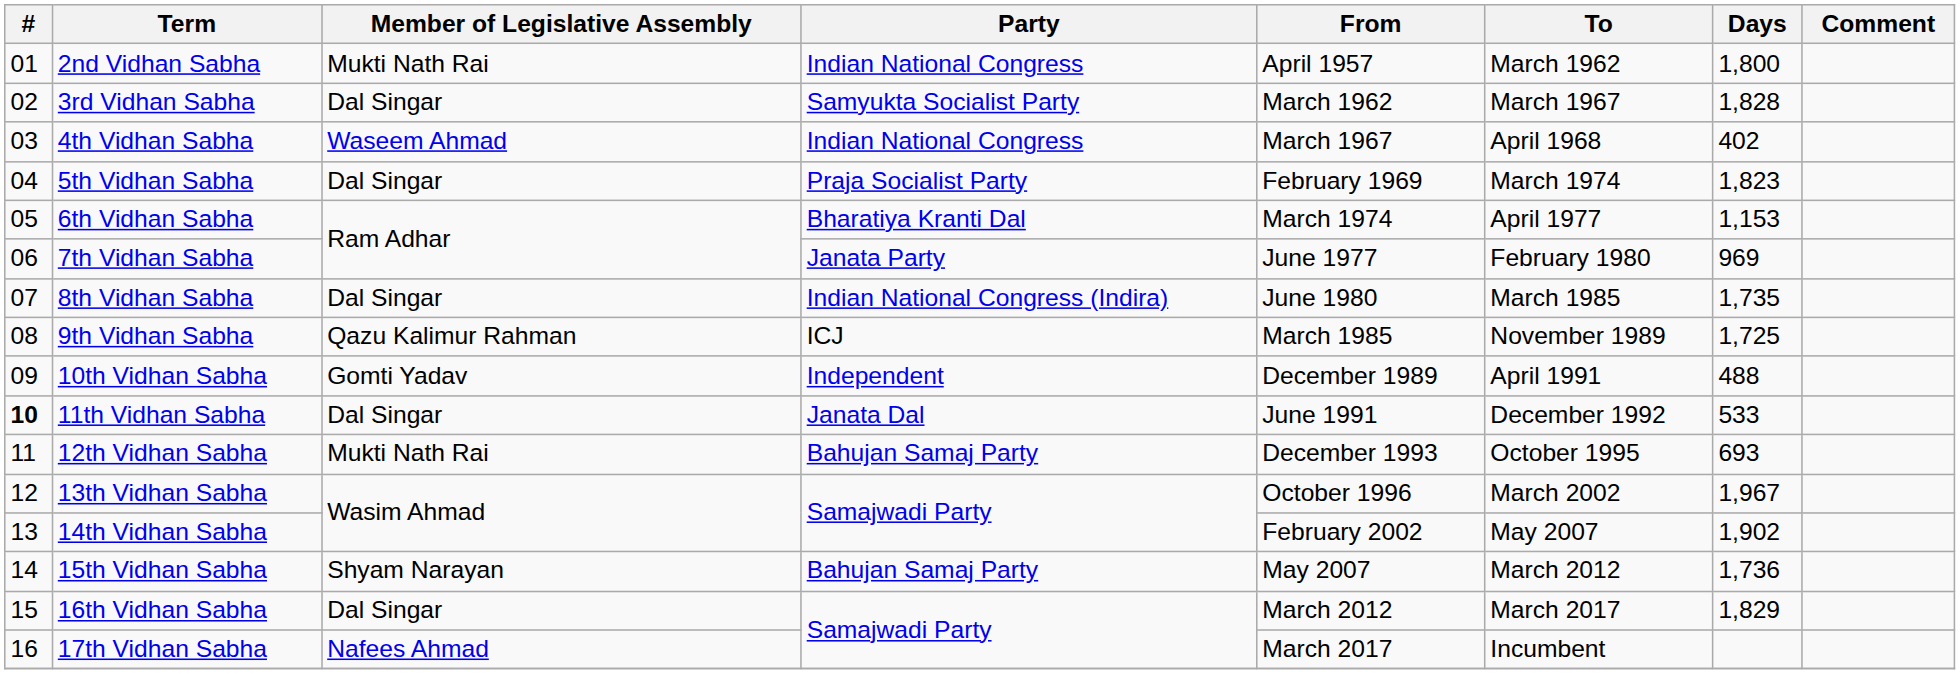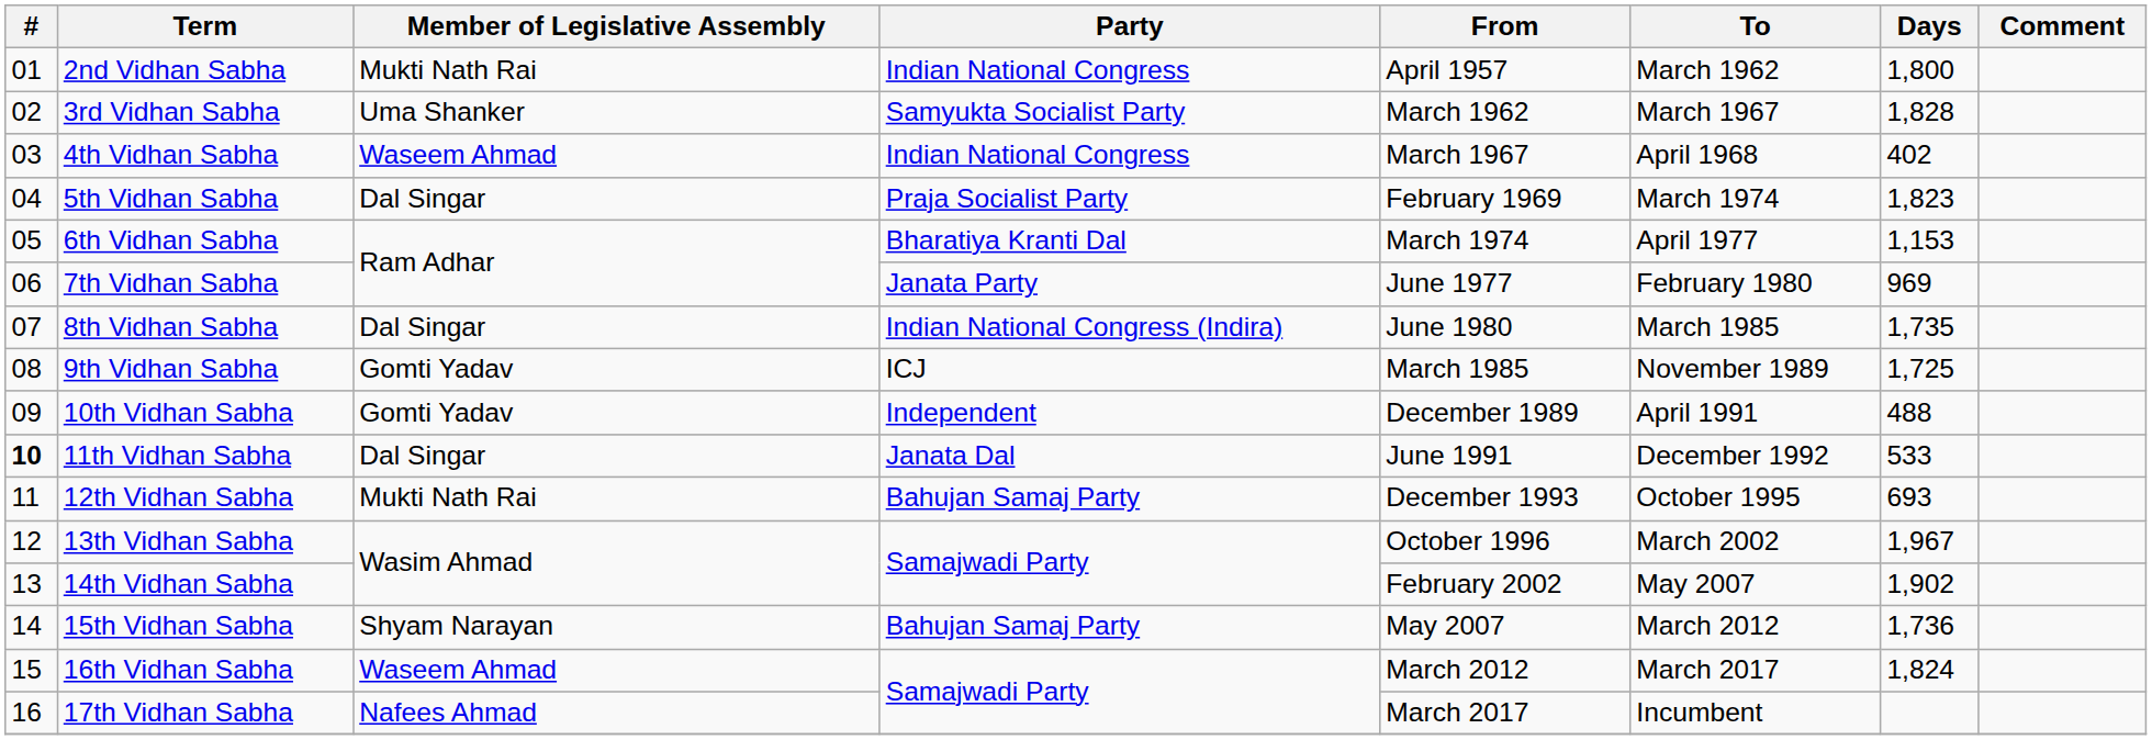3rd Vidhan Sabha | Member of Legislative Assembly: Dal Singar -> Uma Shanker
9th Vidhan Sabha | Member of Legislative Assembly: Qazu Kalimur Rahman -> Gomti Yadav
16th Vidhan Sabha | Member of Legislative Assembly: Dal Singar -> Waseem Ahmad
16th Vidhan Sabha | Days: 1,829 -> 1,824
